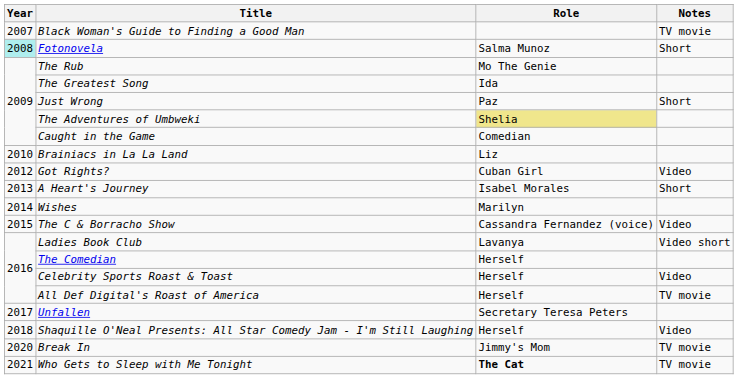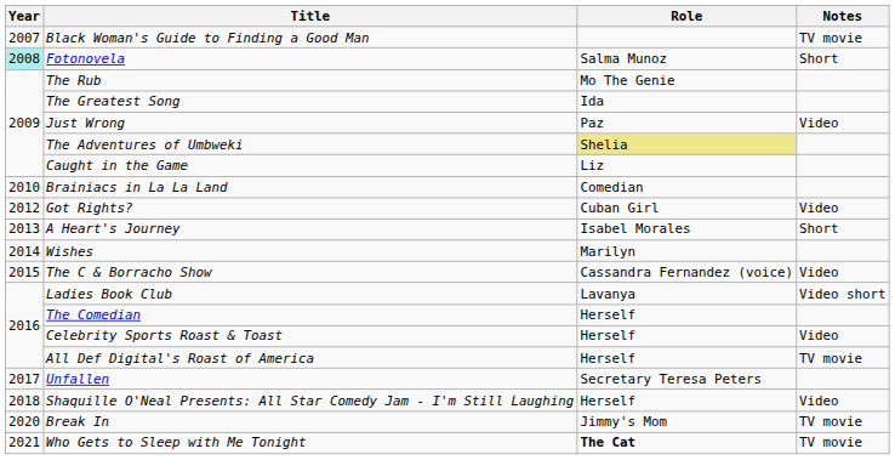Just Wrong | Notes: Short -> Video
Caught in the Game | Role: Comedian -> Liz
Brainiacs in La La Land | Role: Liz -> Comedian
